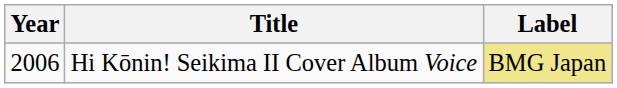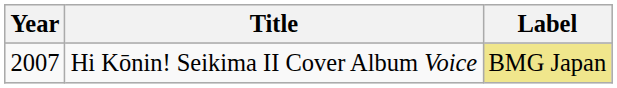Hi Kōnin! Seikima II Cover Album Voice | Year: 2006 -> 2007
